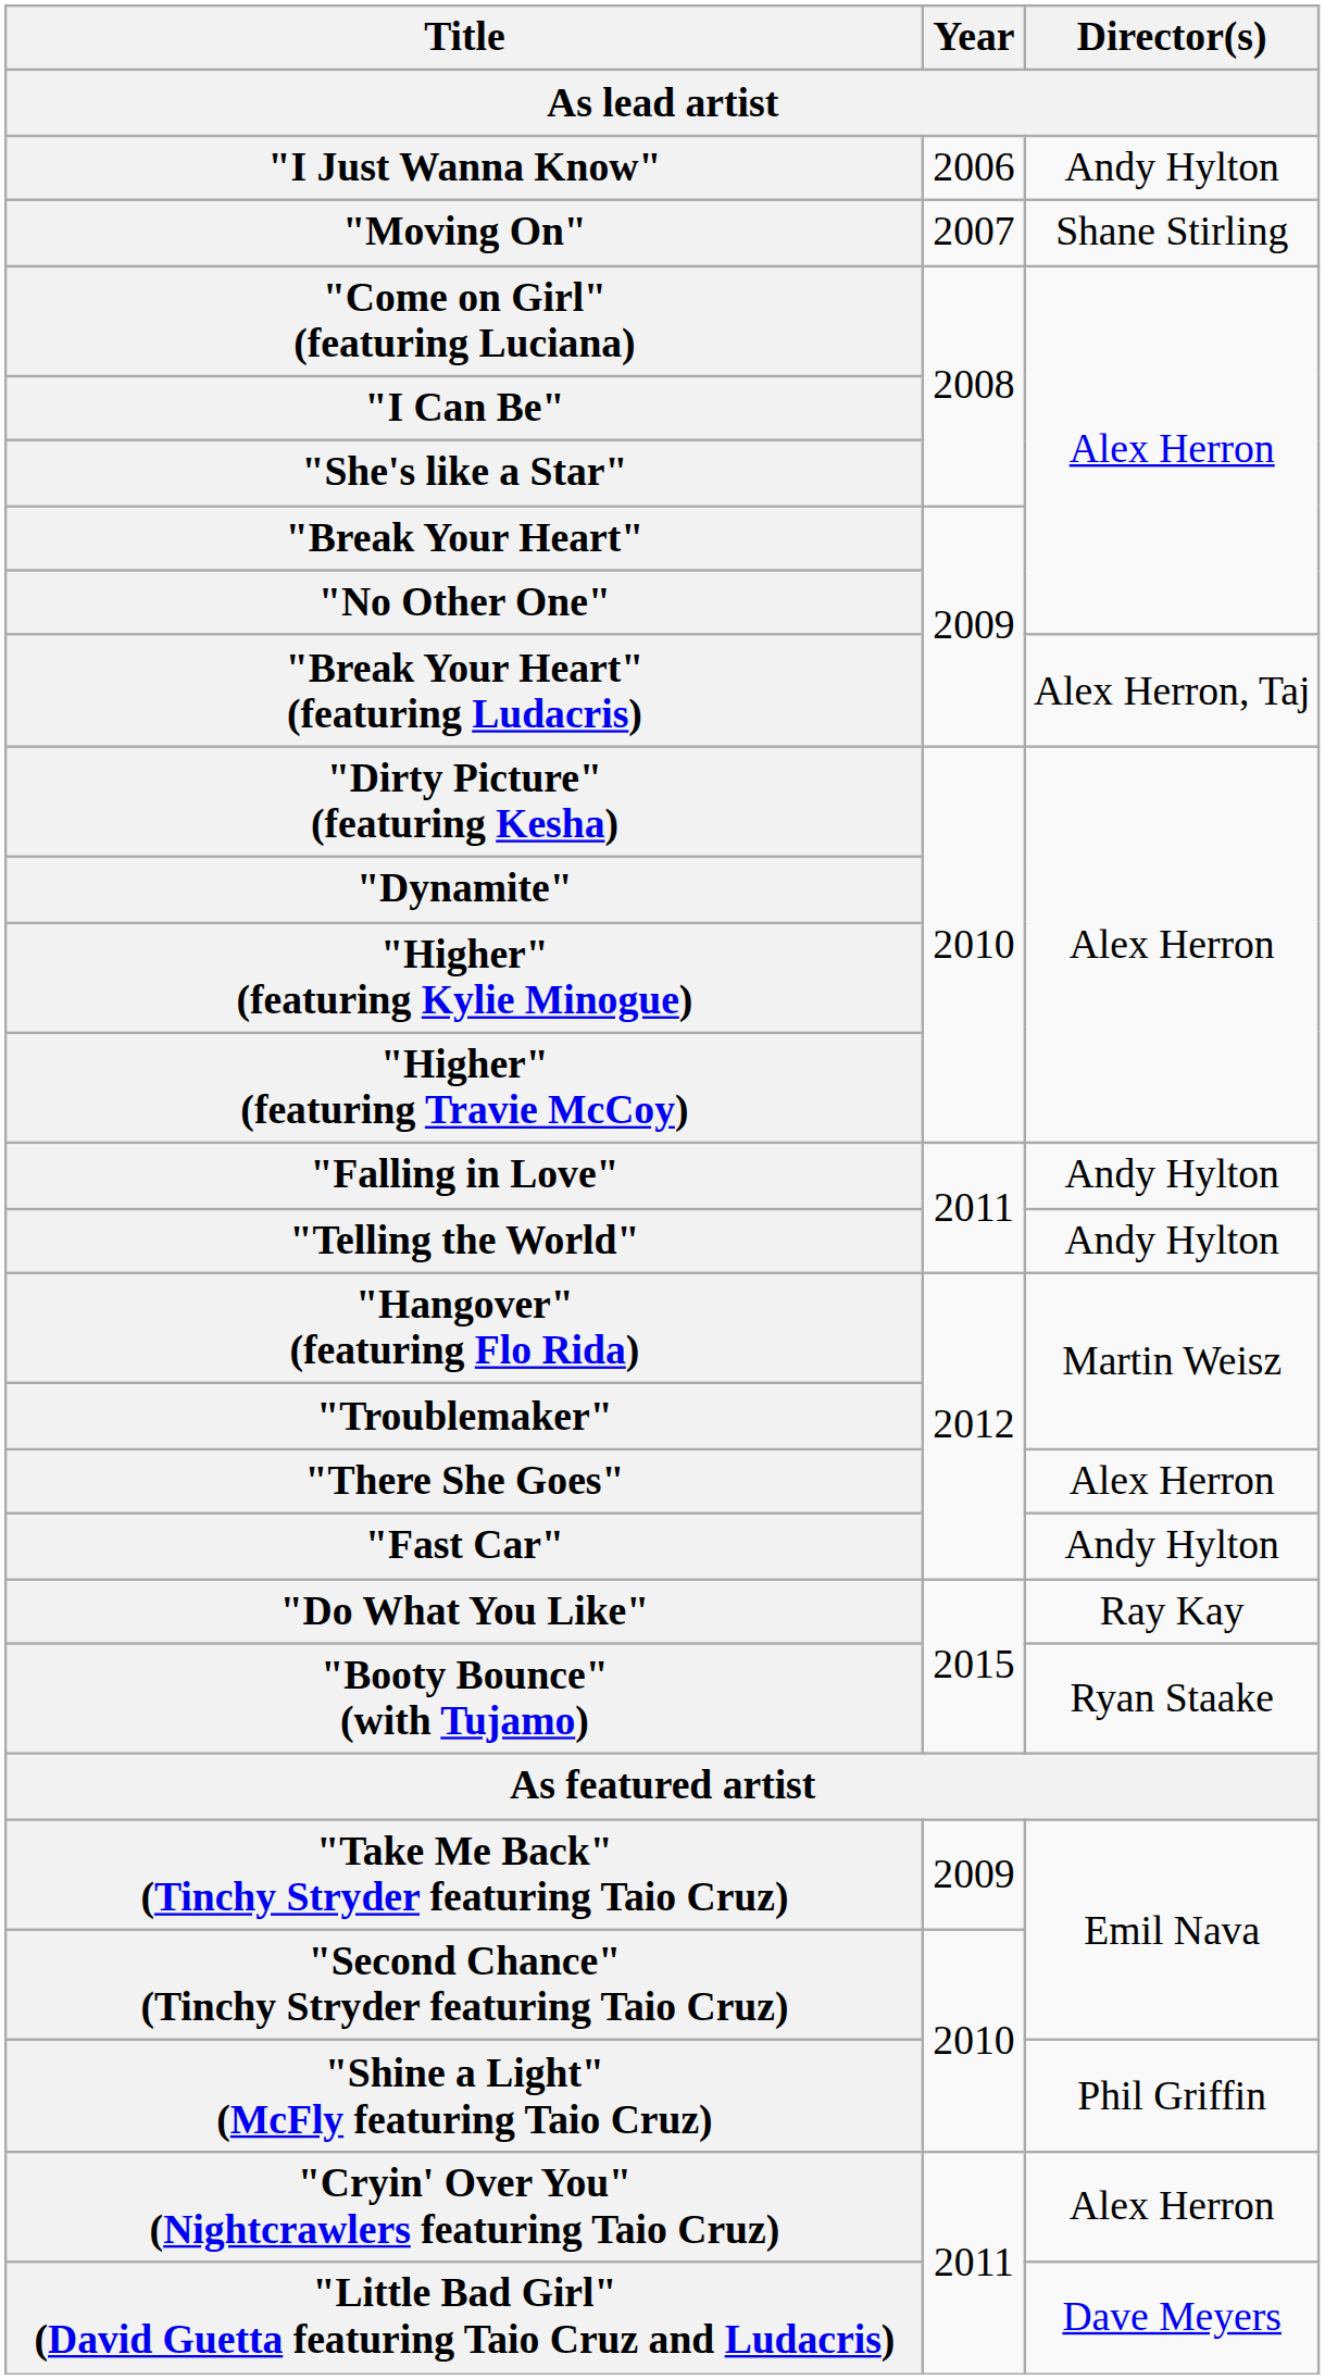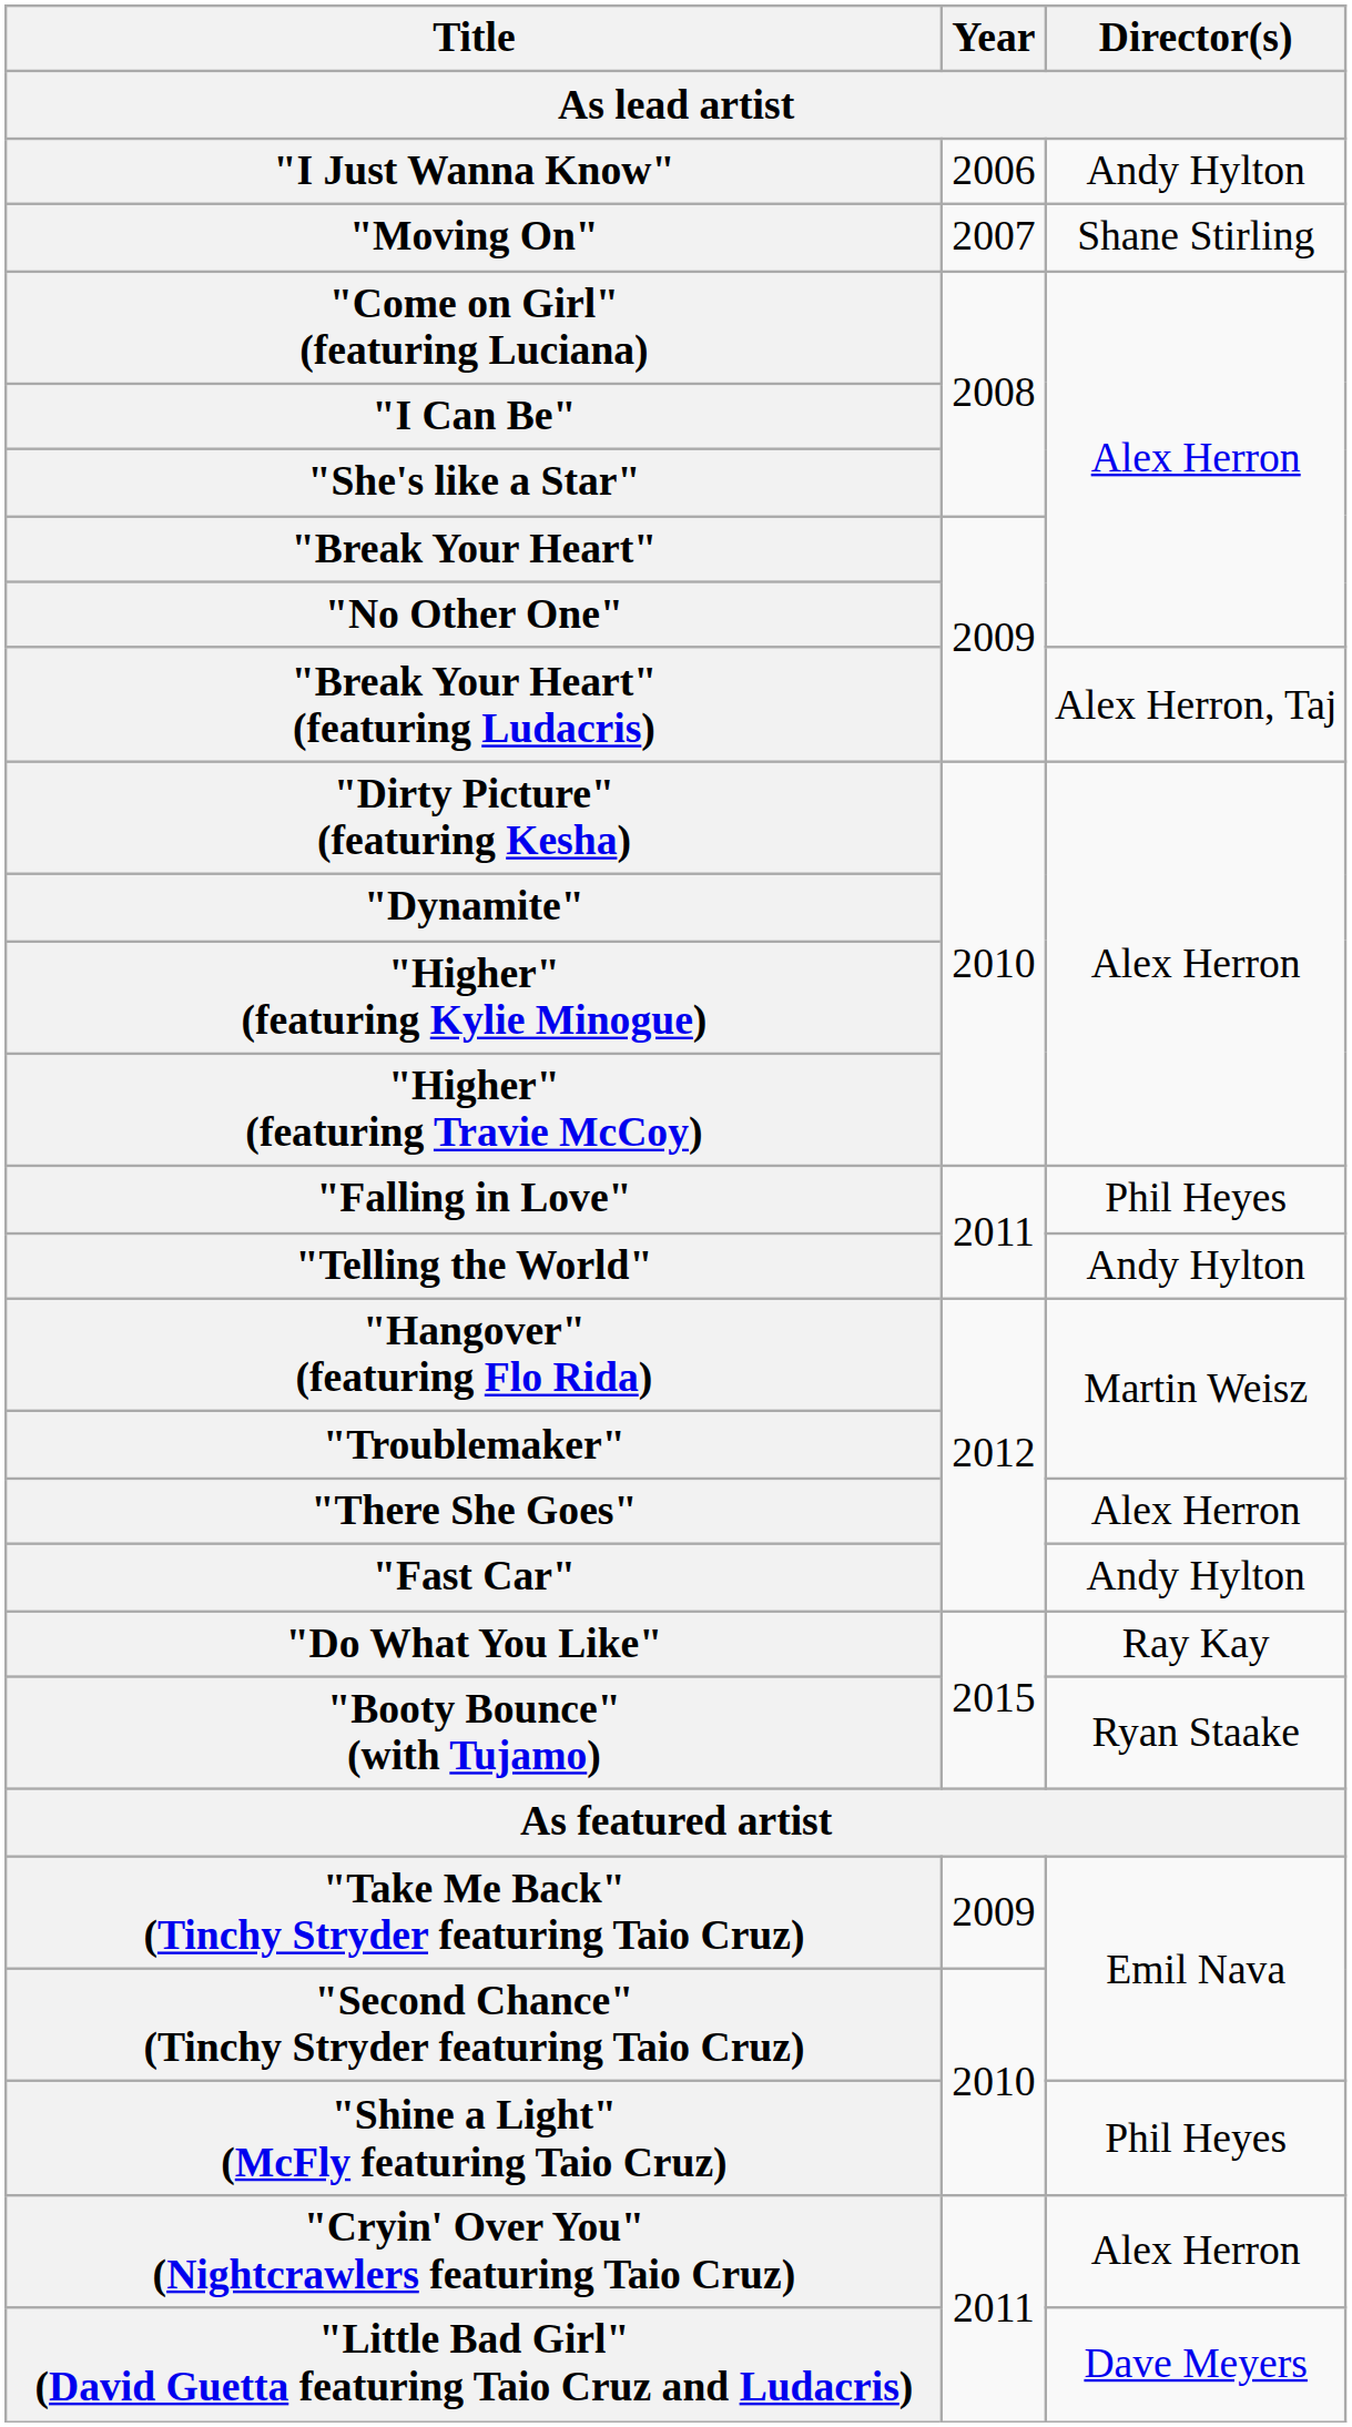"Falling in Love" | Director(s): Andy Hylton -> Phil Heyes
"Shine a Light" (McFly featuring Taio Cruz) | Director(s): Phil Griffin -> Phil Heyes
